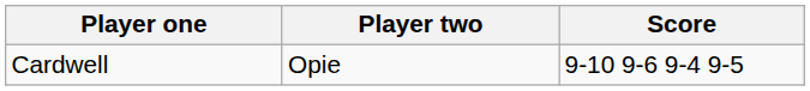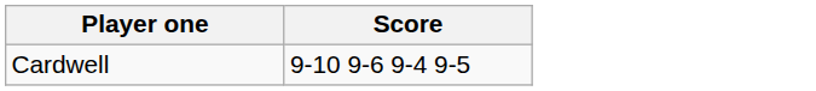- column: Player two | Opie
